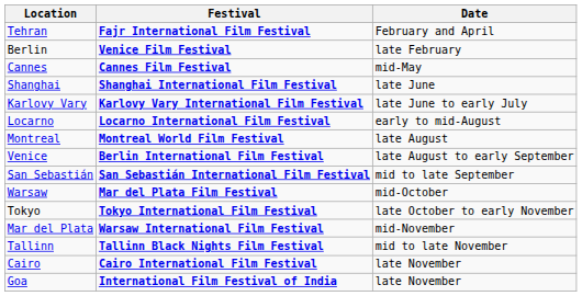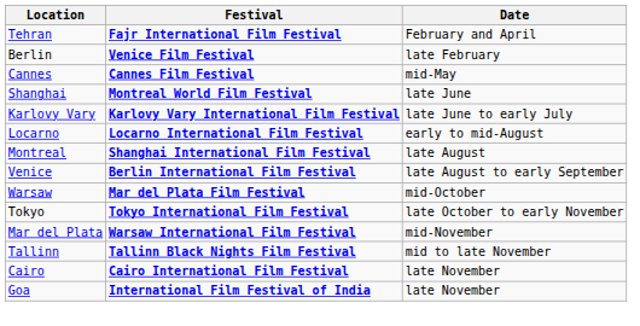Shanghai | Festival: Shanghai International Film Festival -> Montreal World Film Festival
Montreal | Festival: Montreal World Film Festival -> Shanghai International Film Festival
- row: San Sebastián | San Sebastián International Film Festival | mid to late September
